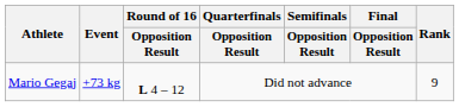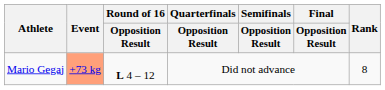Mario Gegaj | Event: no background -> lightsalmon background
Mario Gegaj | Rank: 9 -> 8
